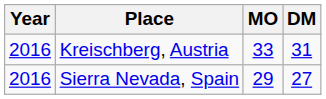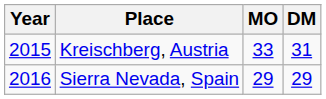Kreischberg, Austria | Year: 2016 -> 2015
Sierra Nevada, Spain | DM: 27 -> 29
